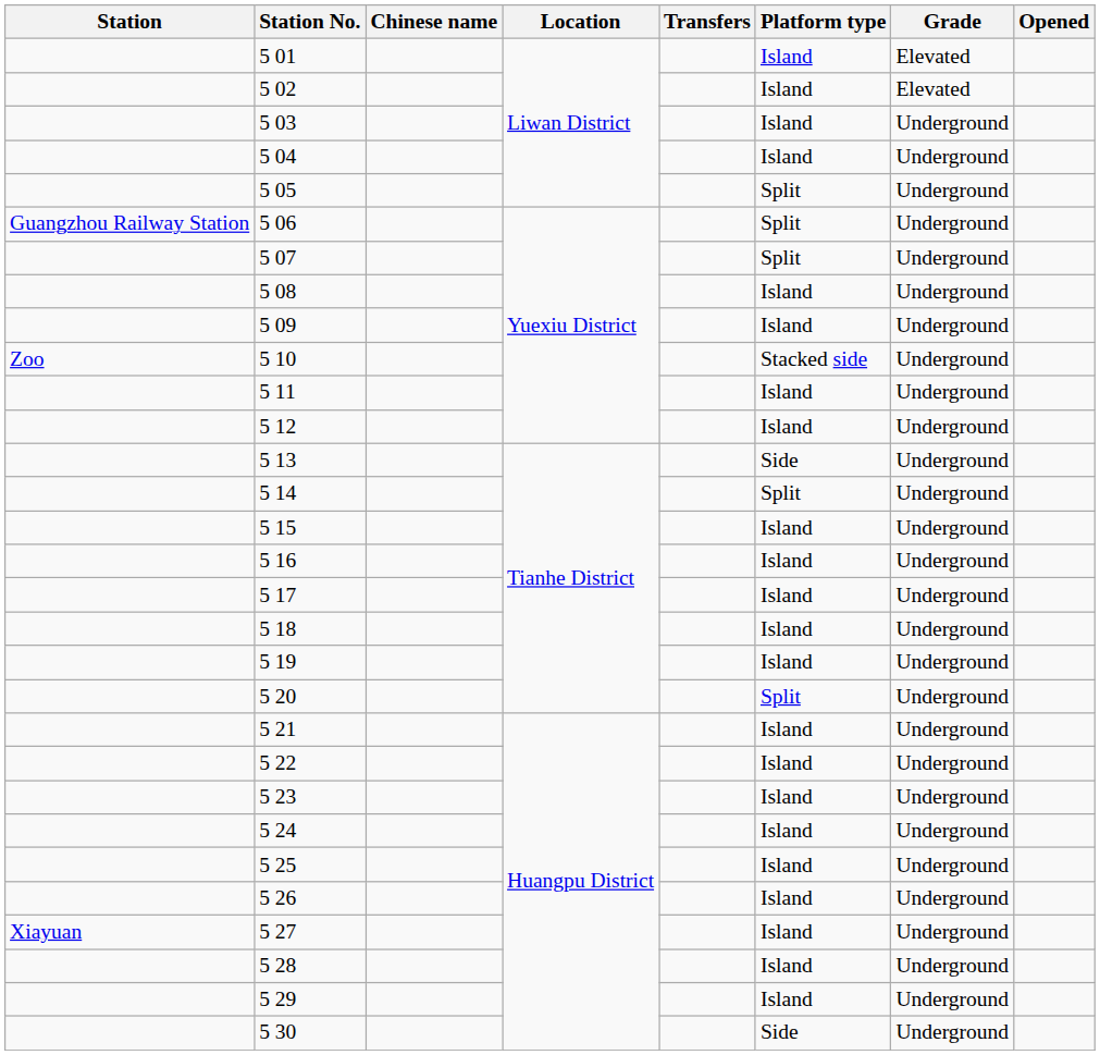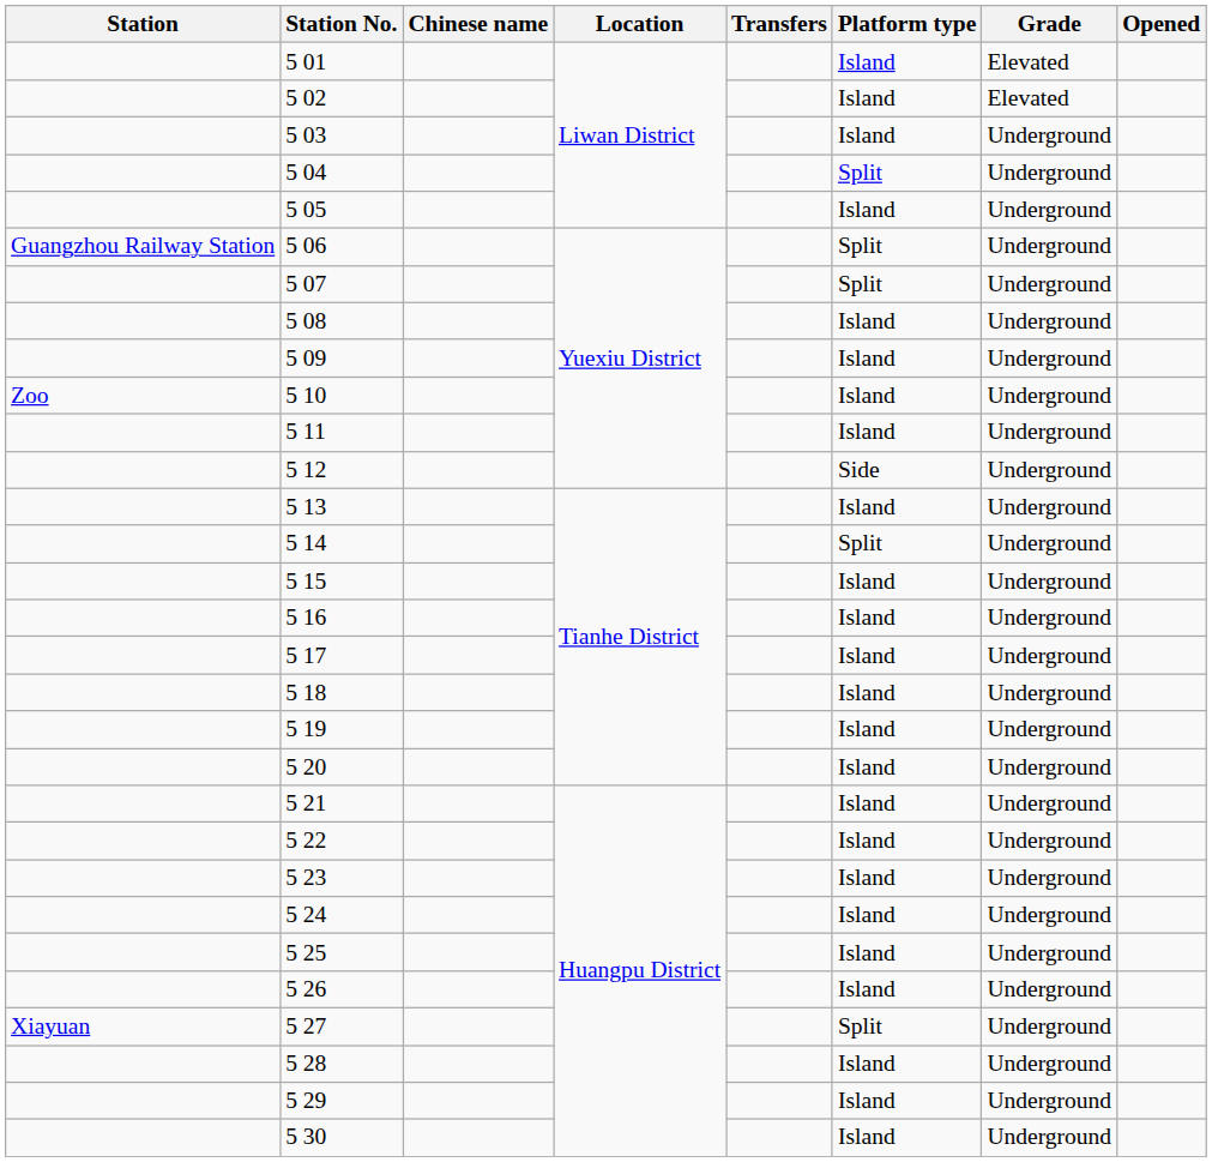5 04 | Platform type: Island -> Split
5 05 | Platform type: Split -> Island
5 10 | Platform type: Stacked side -> Island
5 12 | Platform type: Island -> Side
5 13 | Platform type: Side -> Island
5 20 | Platform type: Split -> Island
5 27 | Platform type: Island -> Split
5 30 | Platform type: Side -> Island
